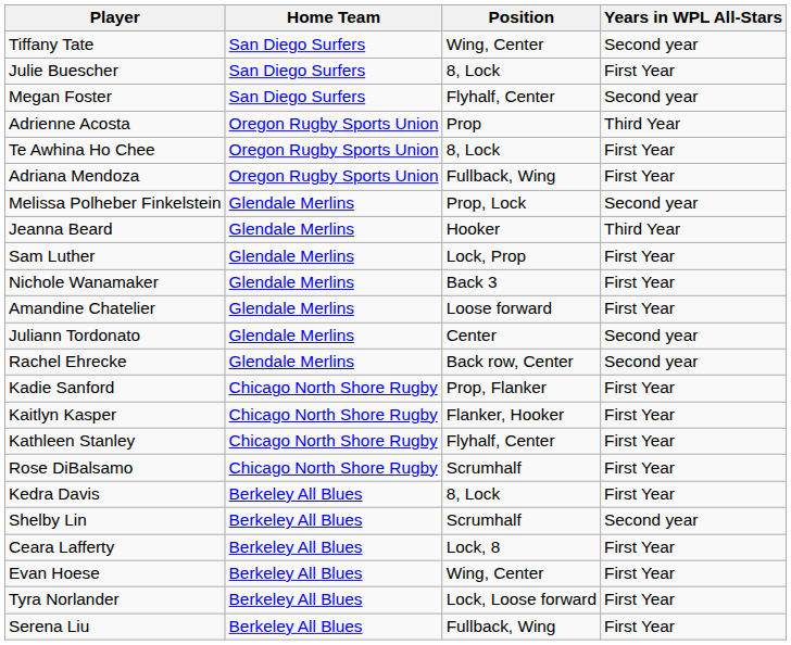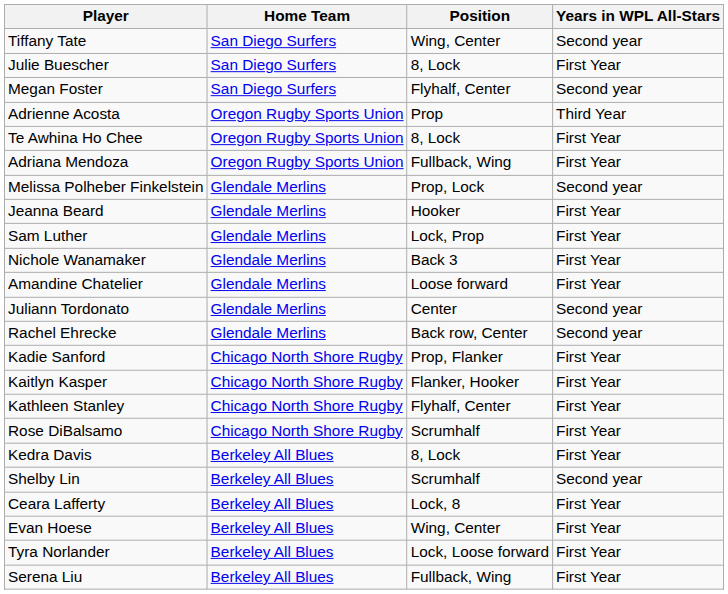Jeanna Beard | Years in WPL All-Stars: Third Year -> First Year
